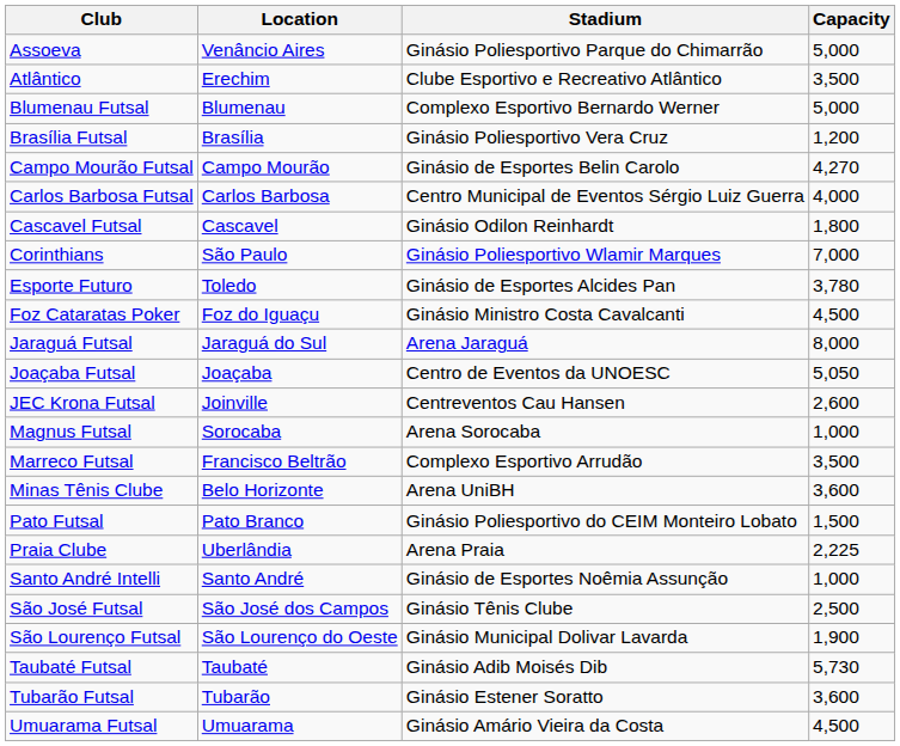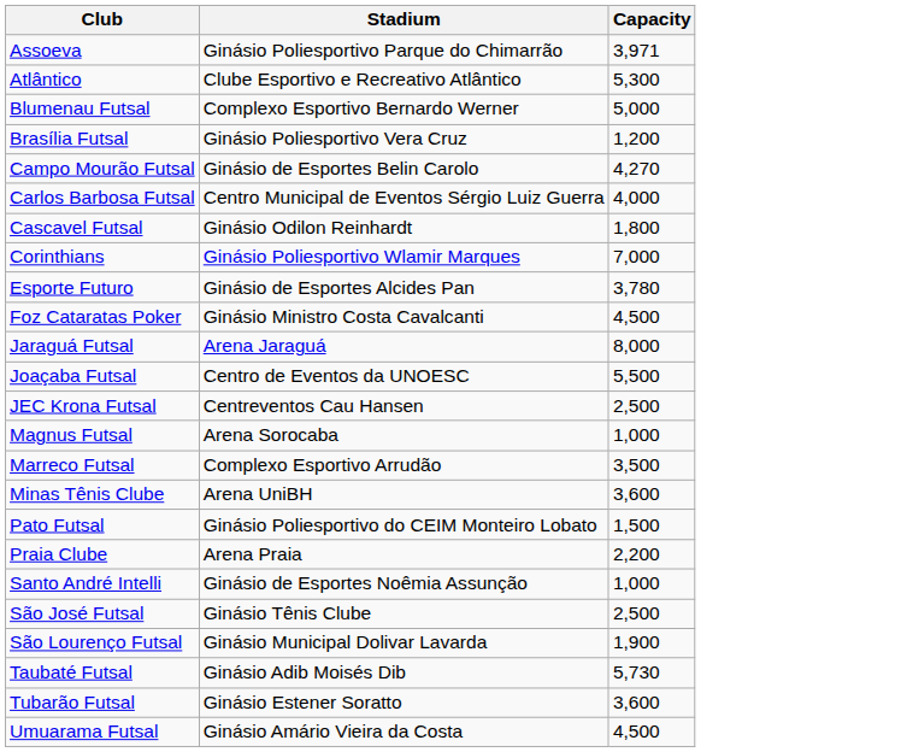- column: Location | Venâncio Aires | Erechim | Blumenau | Brasília | Campo Mourão | Carlos Barbosa | Cascavel | São Paulo | Toledo | Foz do Iguaçu | Jaraguá do Sul | Joaçaba | Joinville | Sorocaba | Francisco Beltrão | Belo Horizonte | Pato Branco | Uberlândia | Santo André | São José dos Campos | São Lourenço do Oeste | Taubaté | Tubarão | Umuarama
Assoeva | Capacity: 5,000 -> 3,971
Atlântico | Capacity: 3,500 -> 5,300
Joaçaba Futsal | Capacity: 5,050 -> 5,500
JEC Krona Futsal | Capacity: 2,600 -> 2,500
Praia Clube | Capacity: 2,225 -> 2,200
